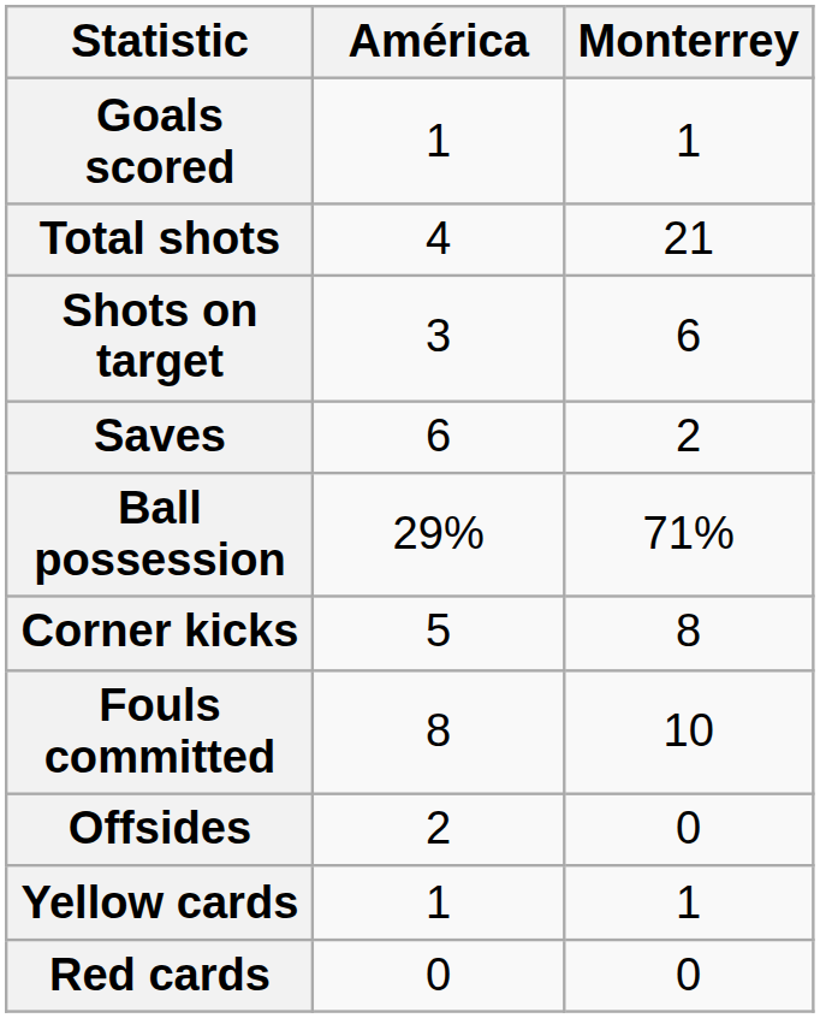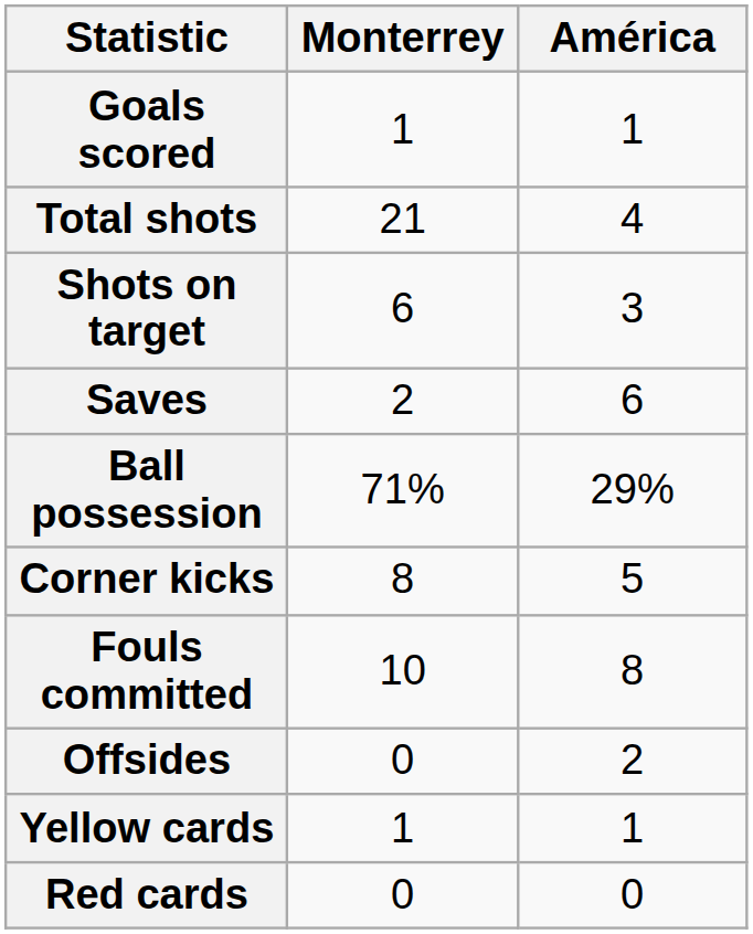columns swapped: Monterrey <-> América
